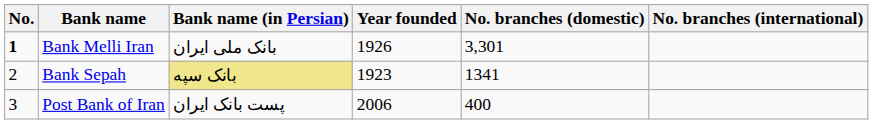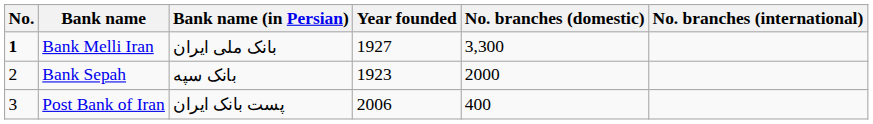Bank Melli Iran | Year founded: 1926 -> 1927
Bank Melli Iran | No. branches (domestic): 3,301 -> 3,300
Bank Sepah | Bank name (in Persian): khaki background -> no background
Bank Sepah | No. branches (domestic): 1341 -> 2000
